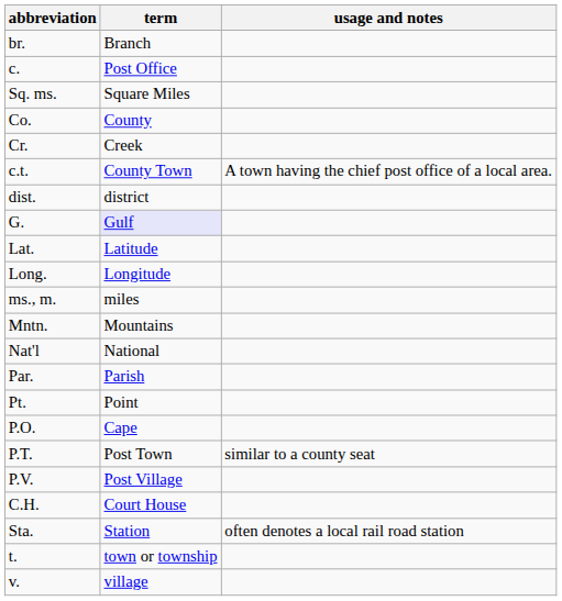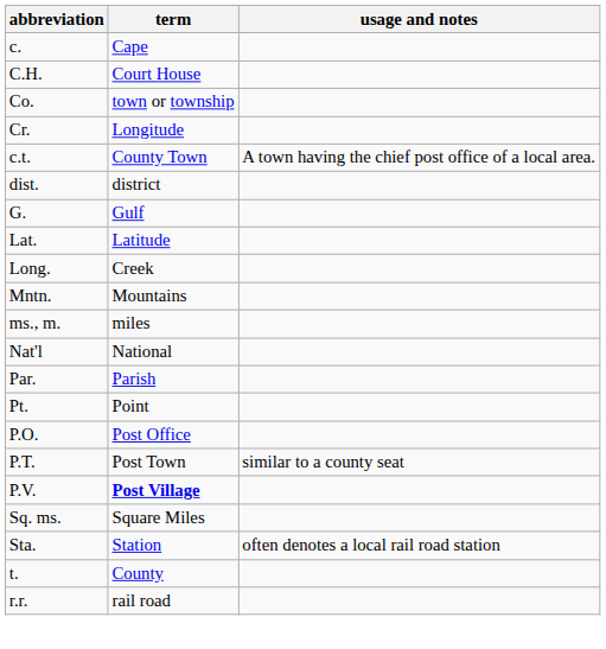- row: br. | Branch
c. | term: Post Office -> Cape
rows swapped: C.H. <-> Sq. ms.
Co. | term: County -> town or township
Cr. | term: Creek -> Longitude
G. | term: lavender background -> no background
Long. | term: Longitude -> Creek
rows swapped: Mntn. <-> ms., m.
P.O. | term: Cape -> Post Office
P.V. | term: normal -> bold
t. | term: town or township -> County
- row: v. | village
+ row: r.r. | rail road
